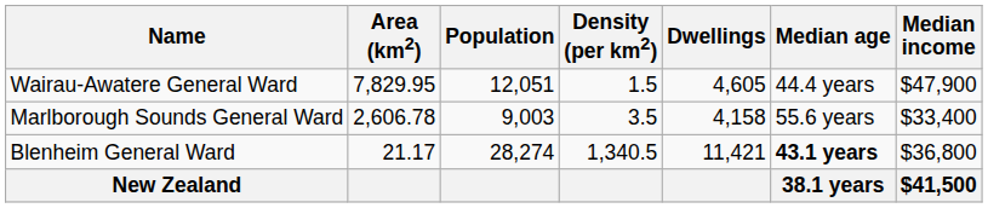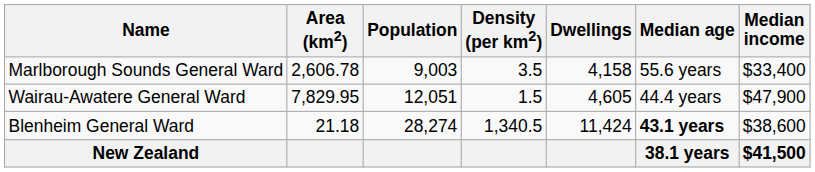rows swapped: Marlborough Sounds General Ward <-> Wairau-Awatere General Ward
Blenheim General Ward | Area (km2): 21.17 -> 21.18
Blenheim General Ward | Dwellings: 11,421 -> 11,424
Blenheim General Ward | Median income: $36,800 -> $38,600
